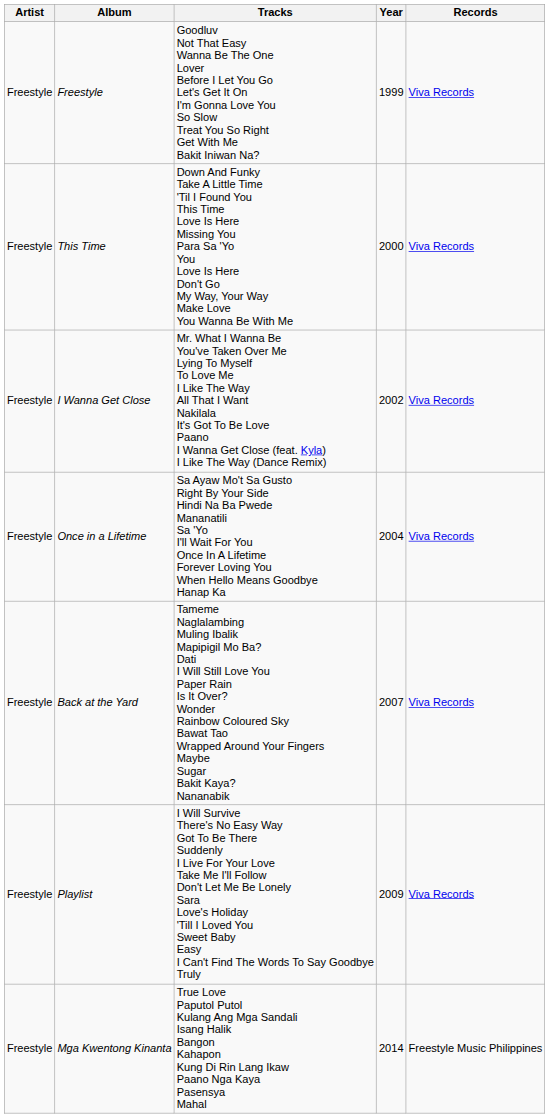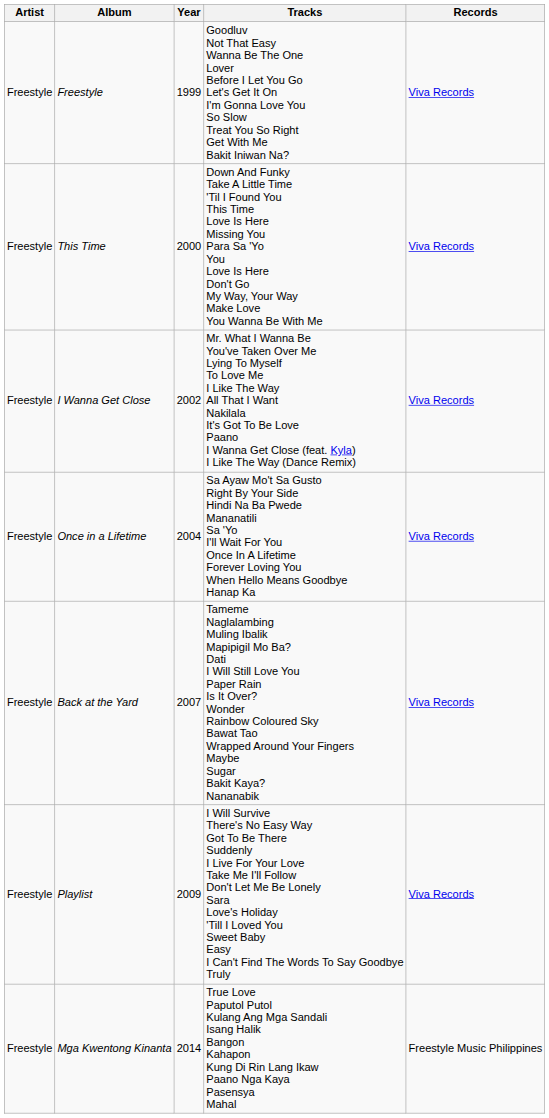columns swapped: Tracks <-> Year
